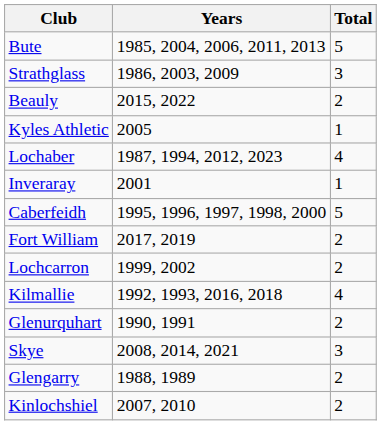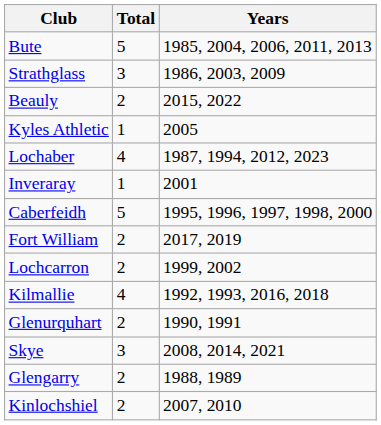columns swapped: Total <-> Years
